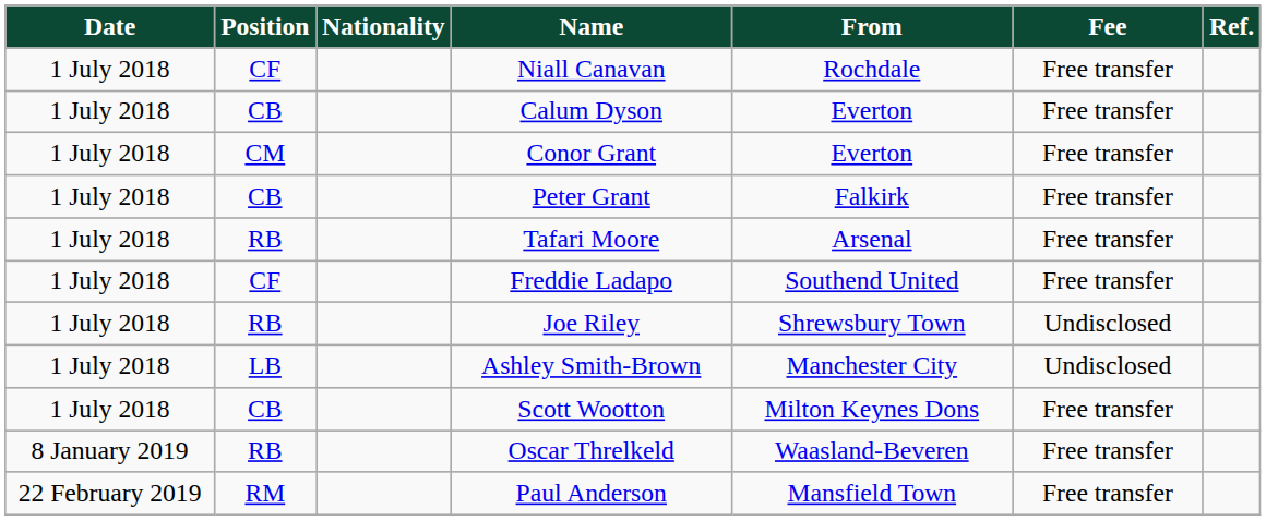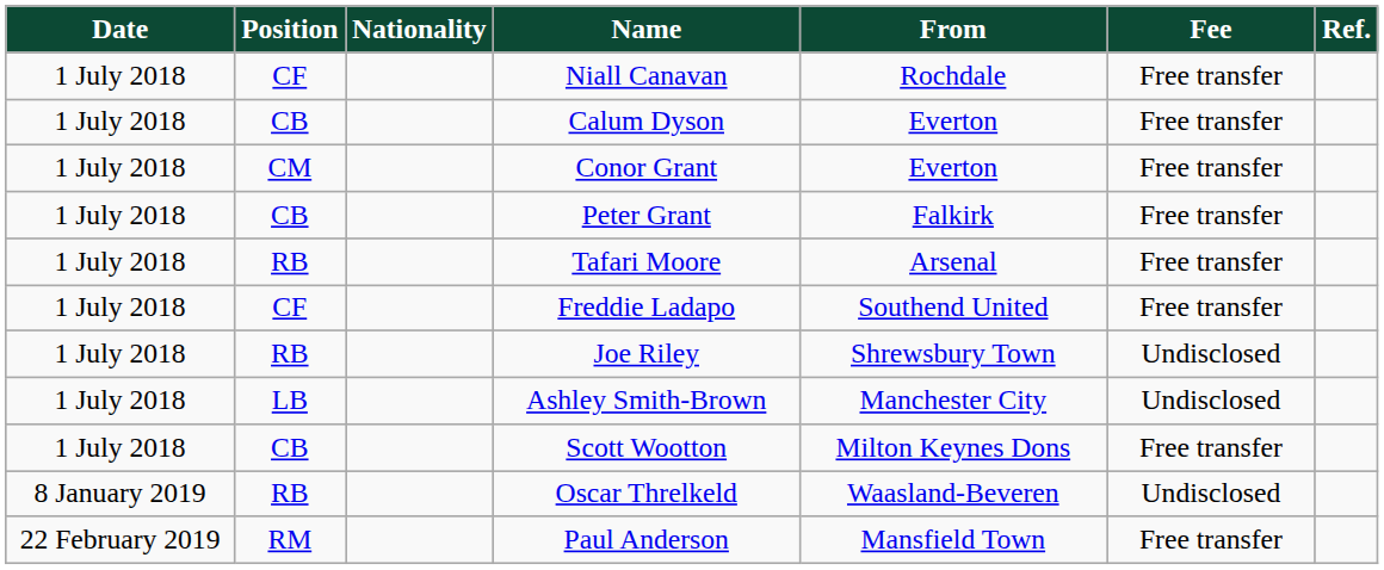Oscar Threlkeld | Fee: Free transfer -> Undisclosed
